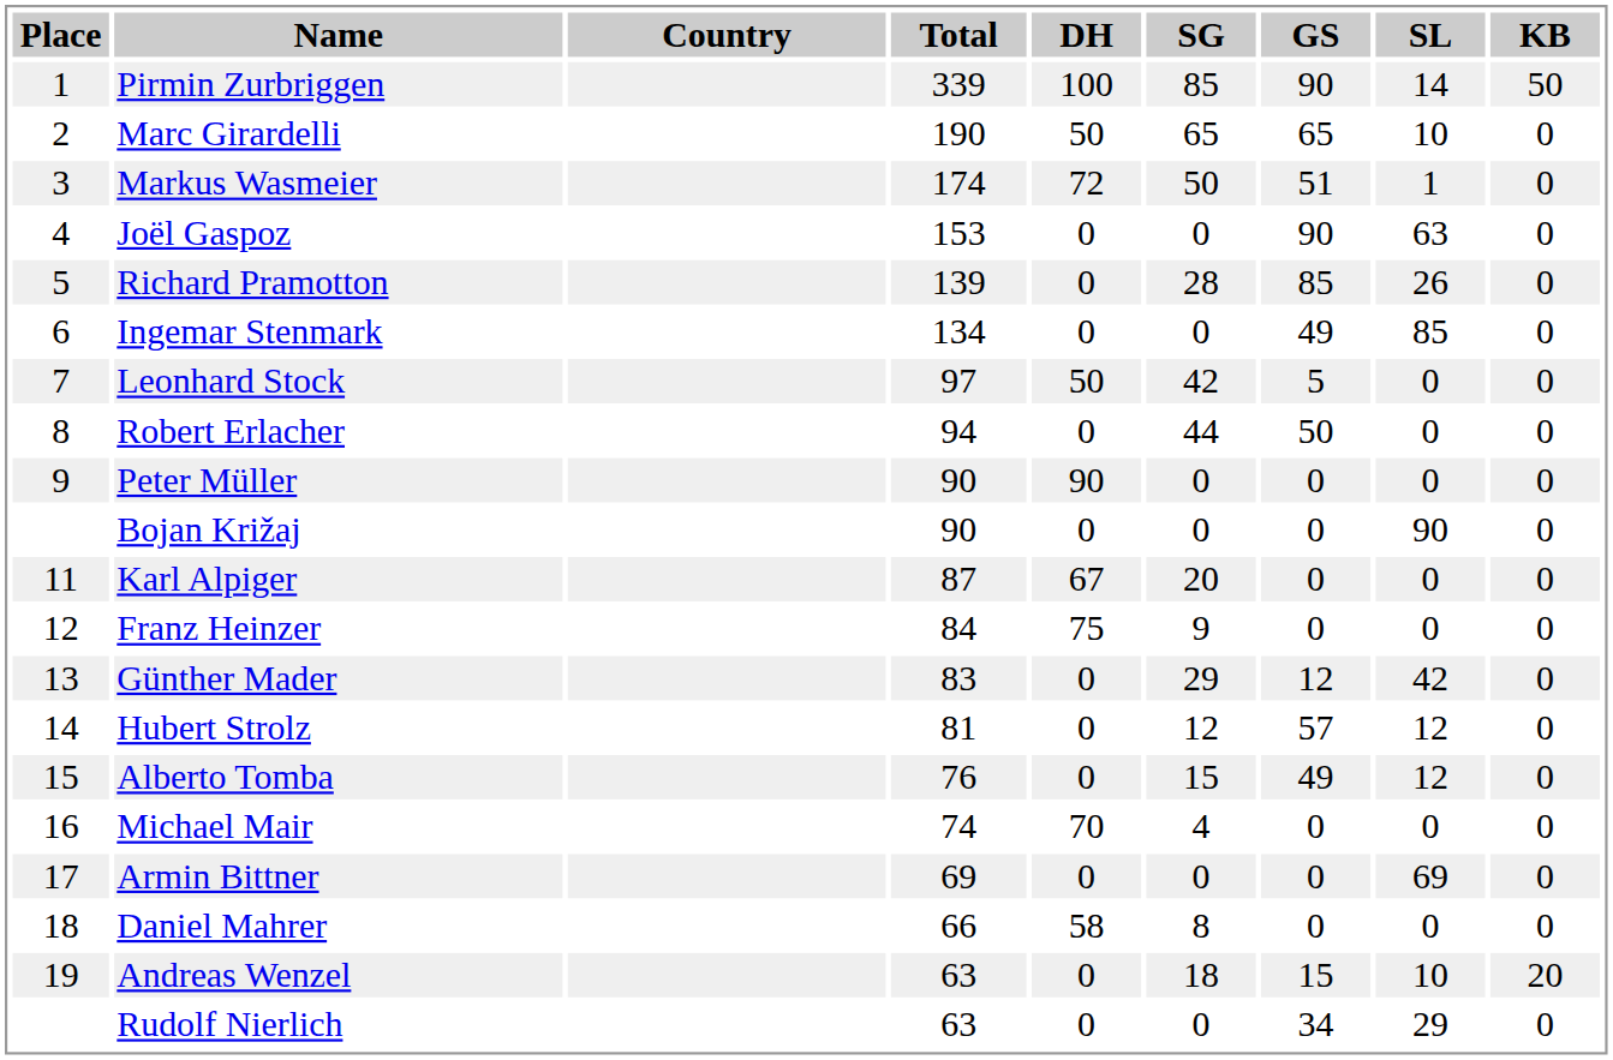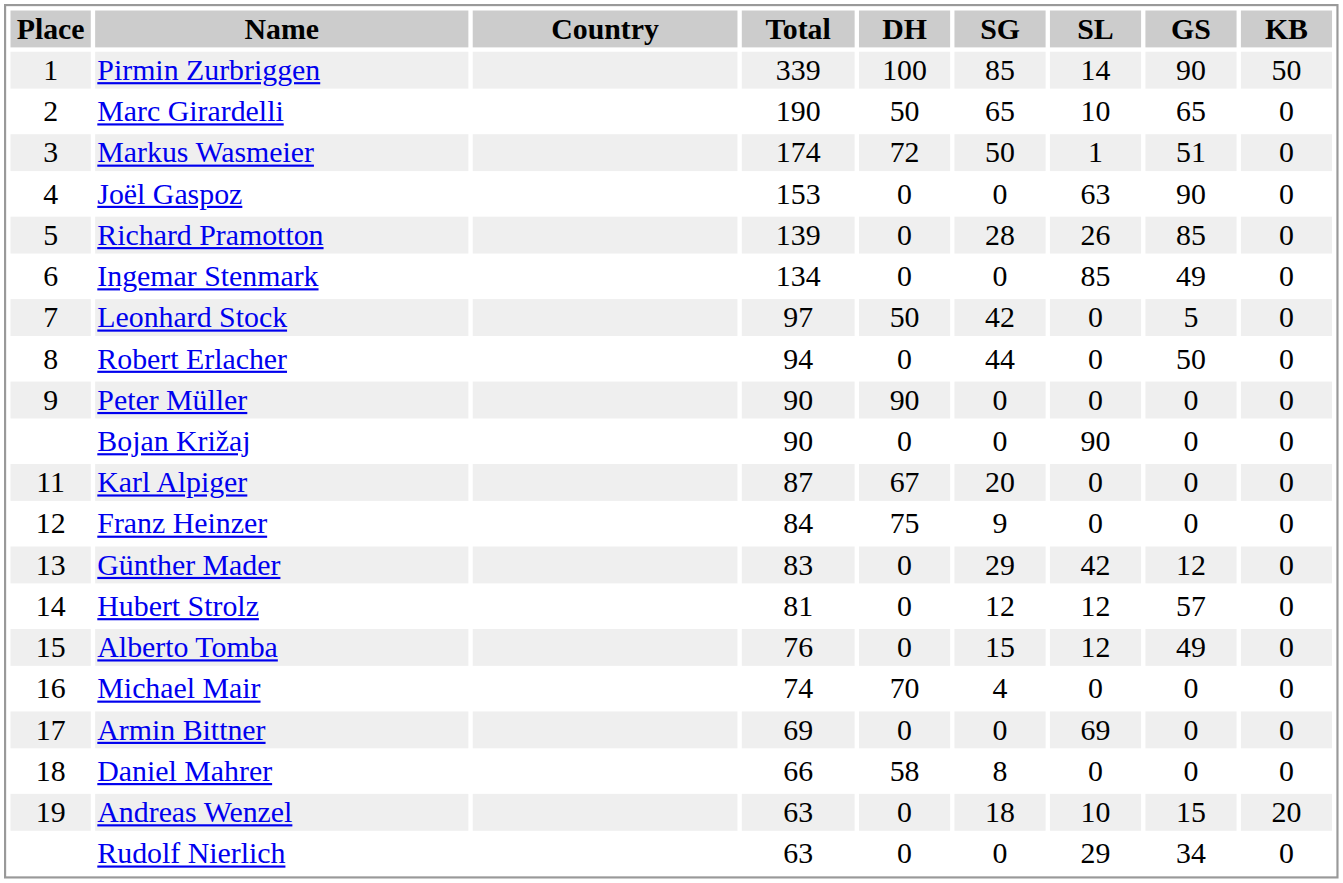columns swapped: GS <-> SL
